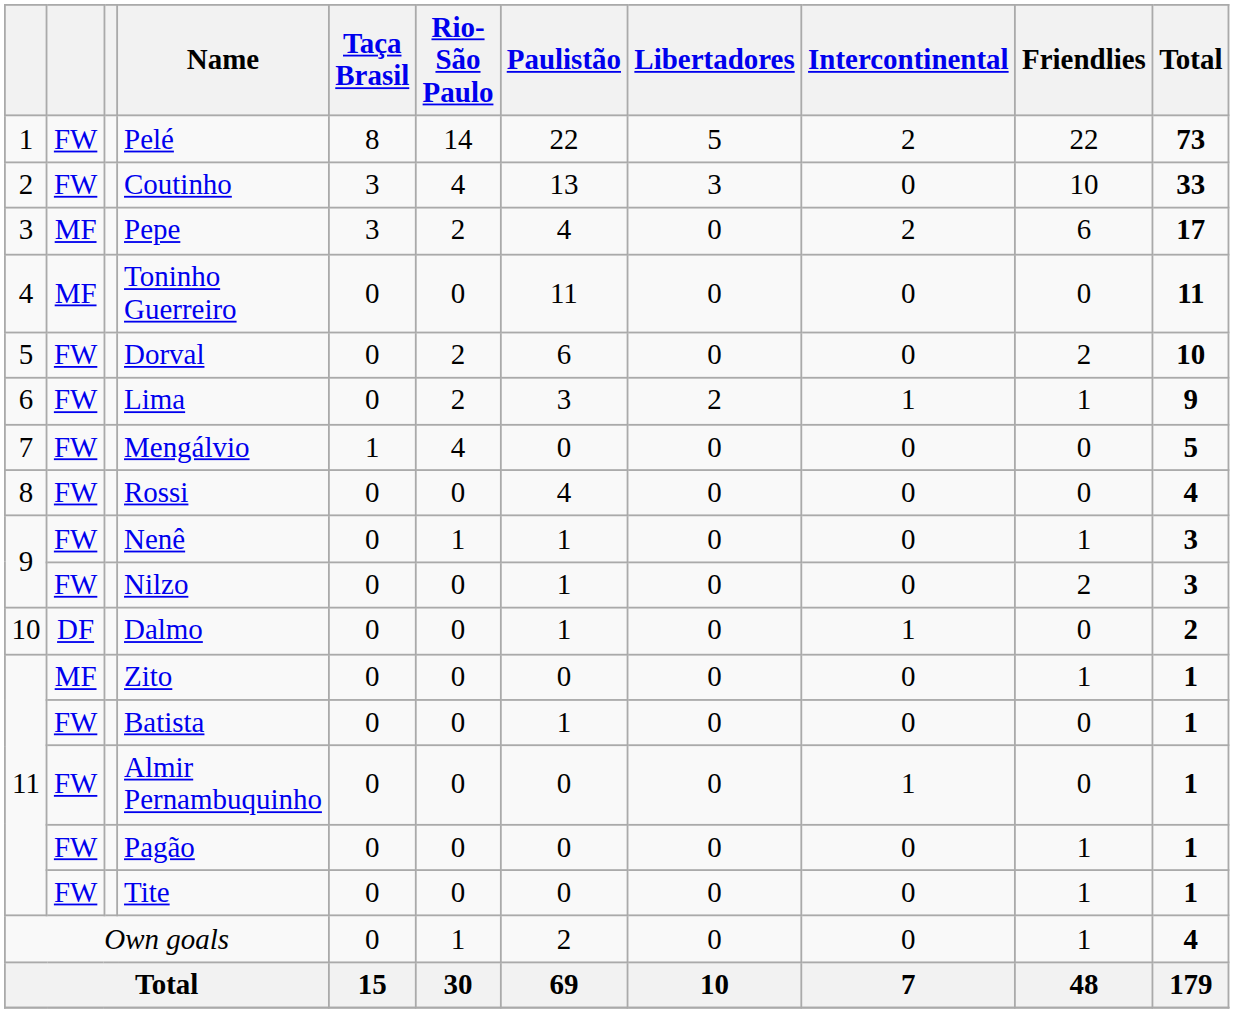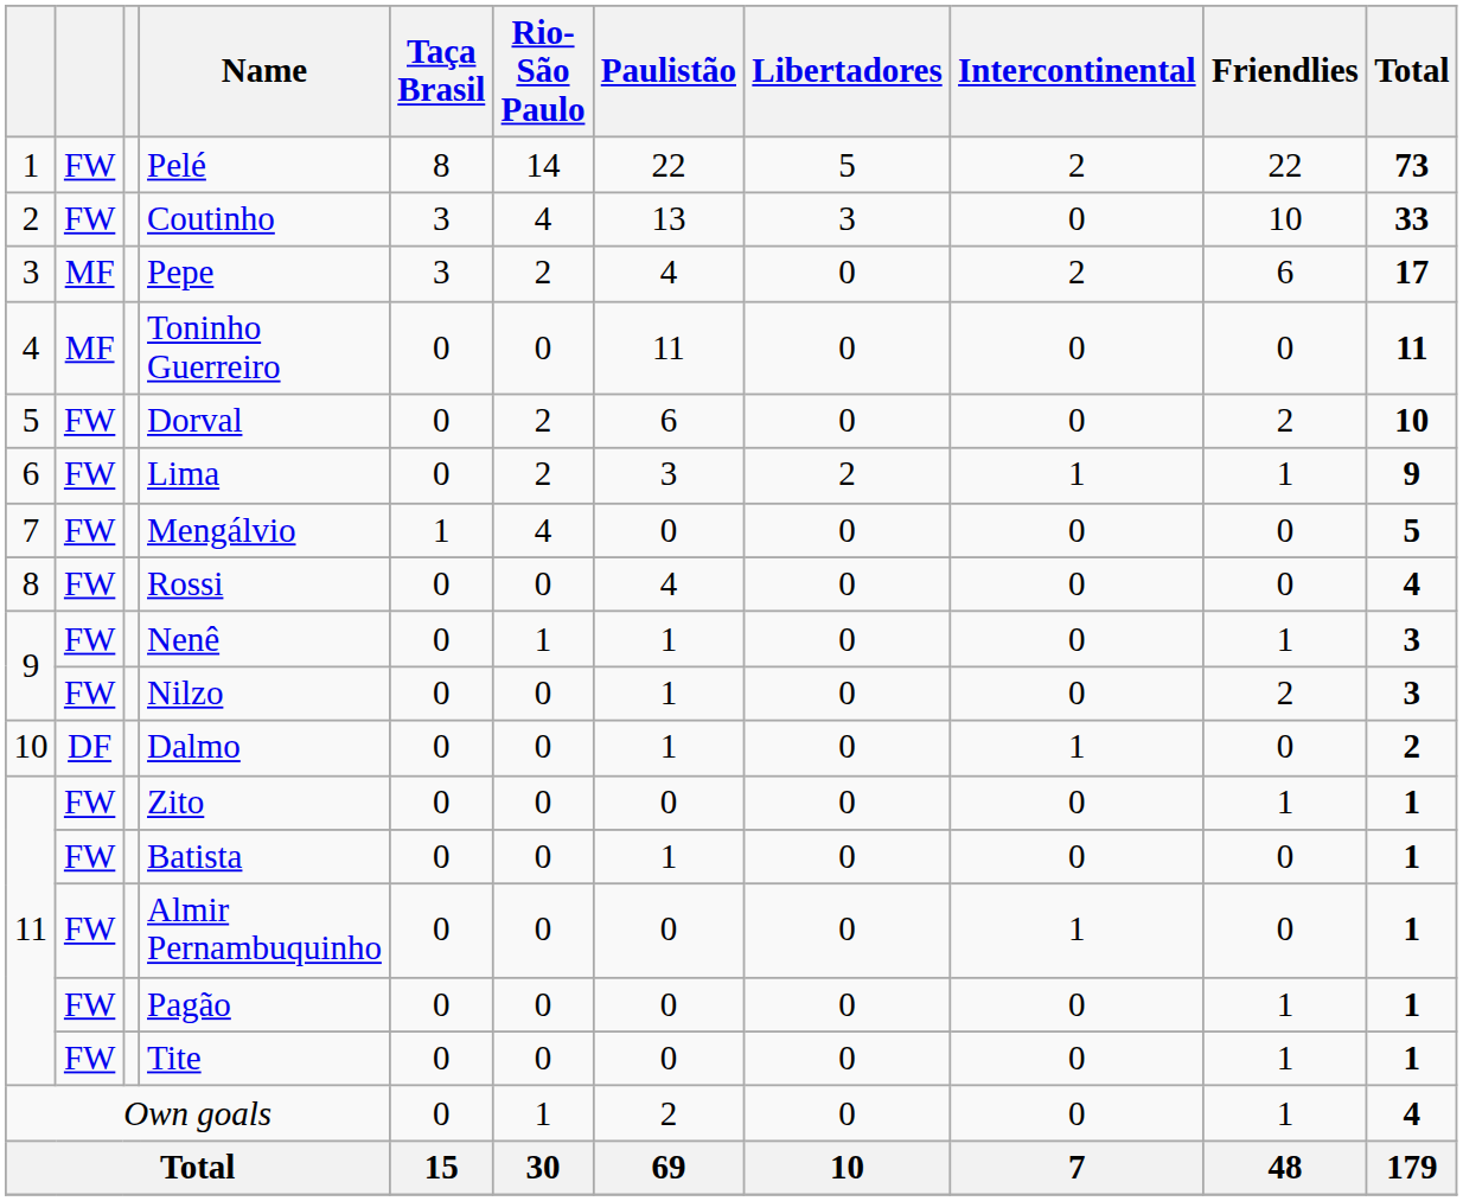Zito | column 2: MF -> FW
